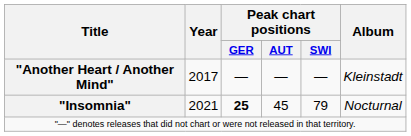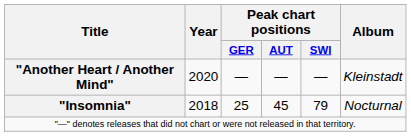"Another Heart / Another Mind" | Year: 2017 -> 2020
"Insomnia" | Year: 2021 -> 2018
"Insomnia" | Peak chart positions / GER: bold -> normal
